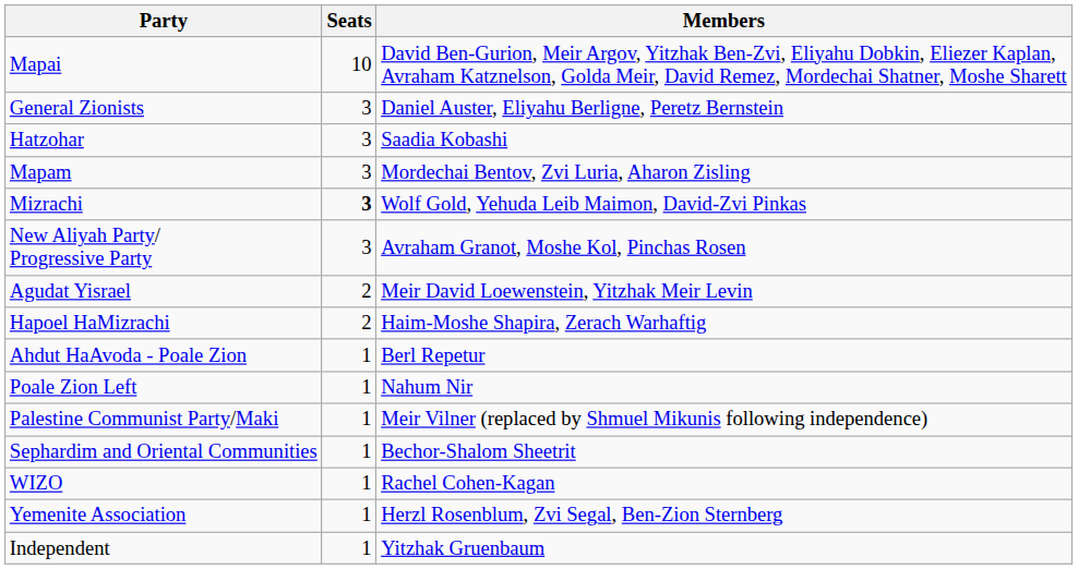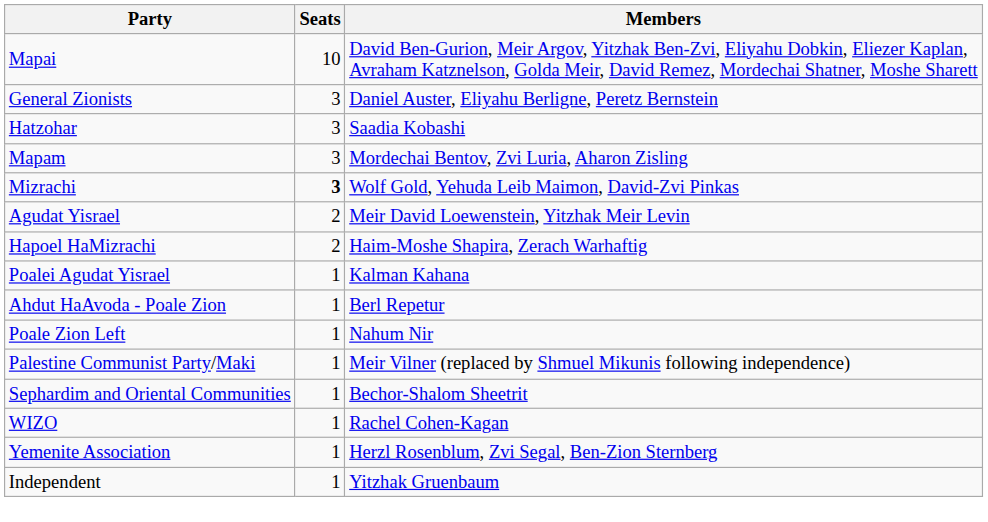- row: New Aliyah Party/ Progressive Party | 3 | Avraham Granot, Moshe Kol, Pinchas Rosen
+ row: Poalei Agudat Yisrael | 1 | Kalman Kahana
